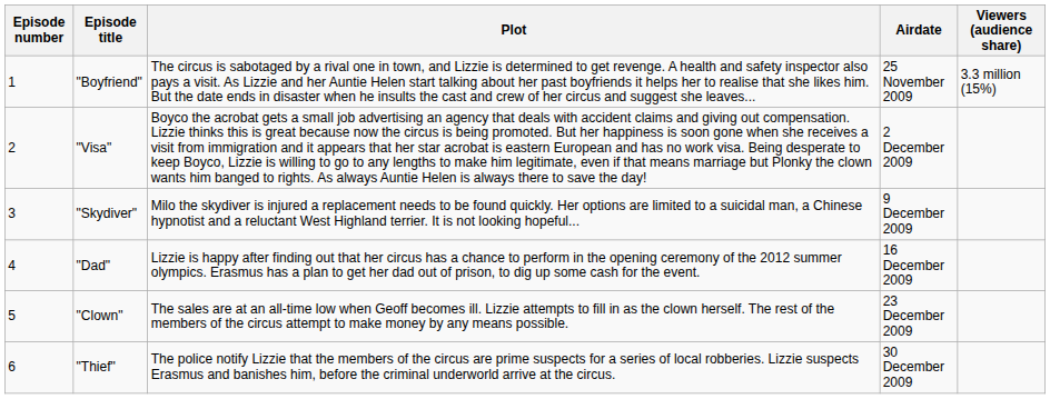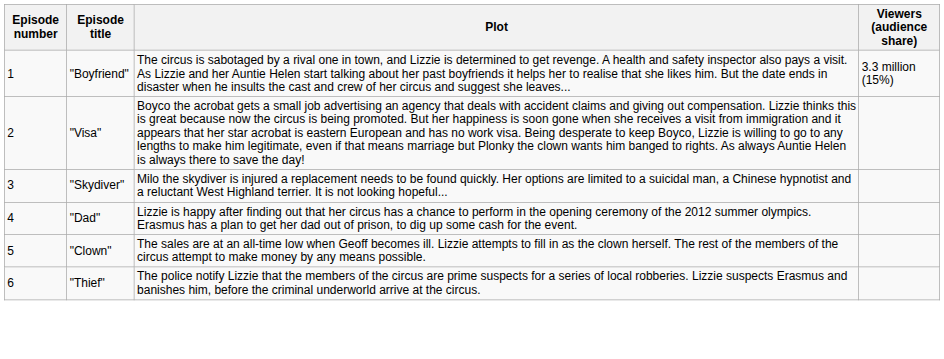- column: Airdate | 25 November 2009 | 2 December 2009 | 9 December 2009 | 16 December 2009 | 23 December 2009 | 30 December 2009
